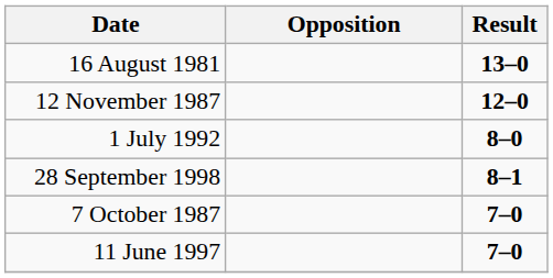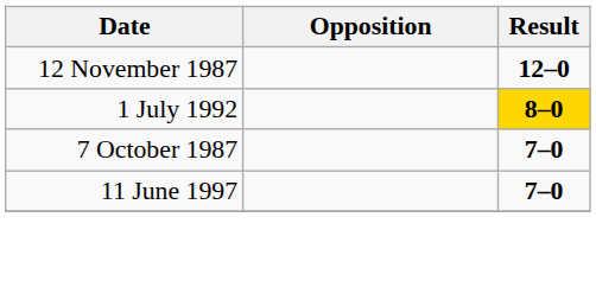- row: 16 August 1981 | 13–0
1 July 1992 | Result: no background -> gold background
- row: 28 September 1998 | 8–1
